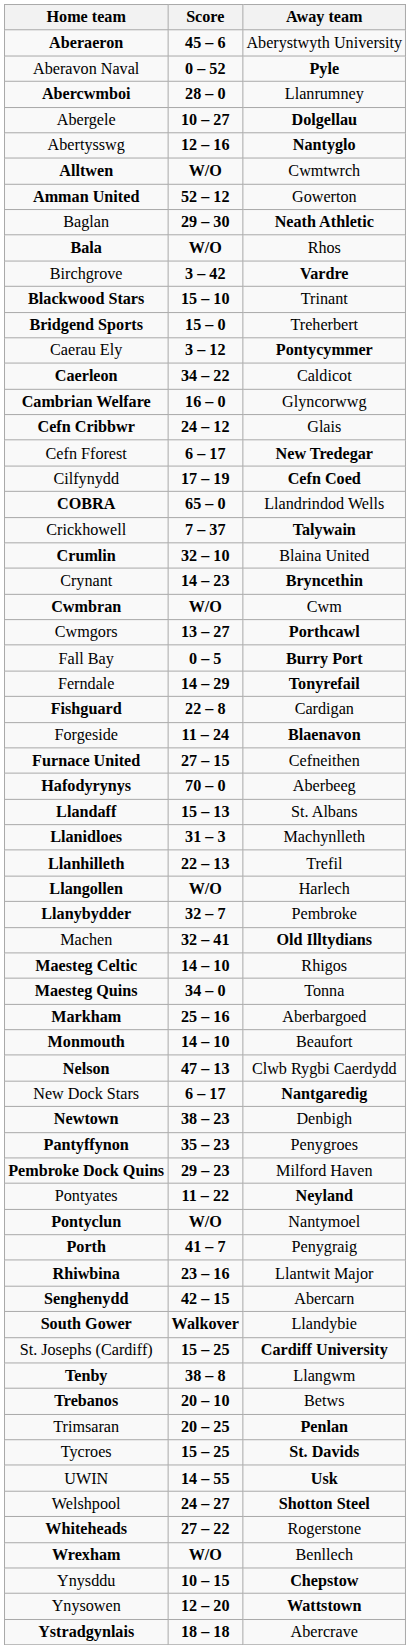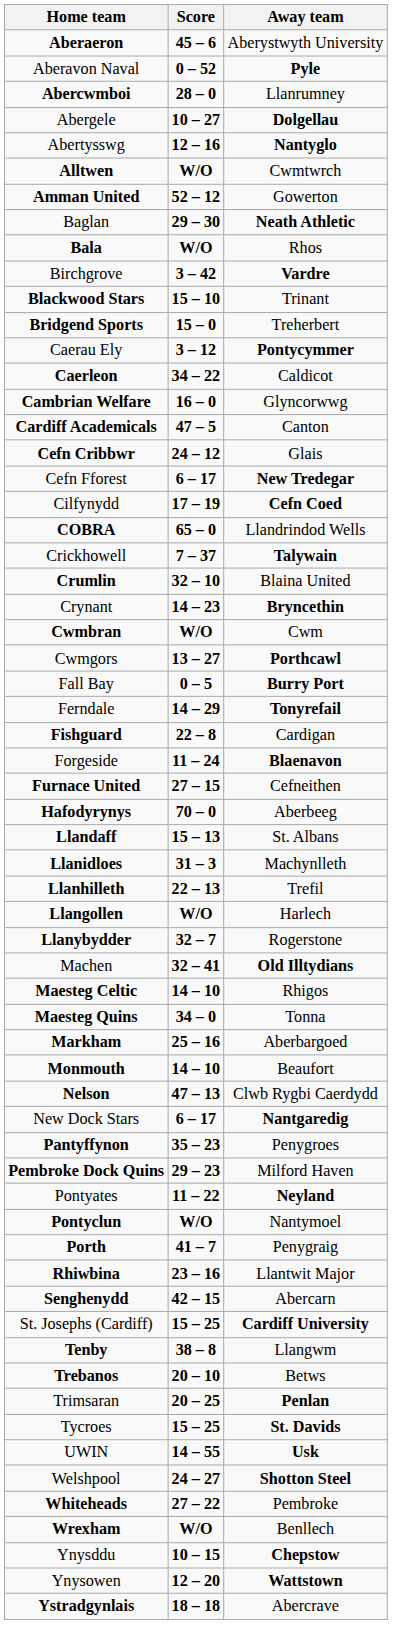+ row: Cardiff Academicals | 47 – 5 | Canton
Llanybydder | Away team: Pembroke -> Rogerstone
- row: Newtown | 38 – 23 | Denbigh
- row: South Gower | Walkover | Llandybie
Whiteheads | Away team: Rogerstone -> Pembroke
